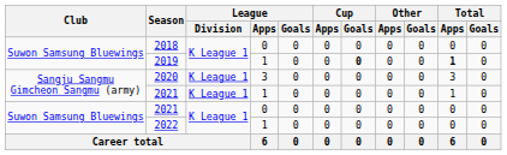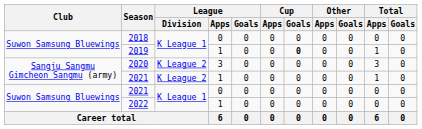2019 | Total / Apps: bold -> normal
2020 | League / Division: K League 1 -> K League 2
2021 / 1 | League / Division: K League 1 -> K League 2
